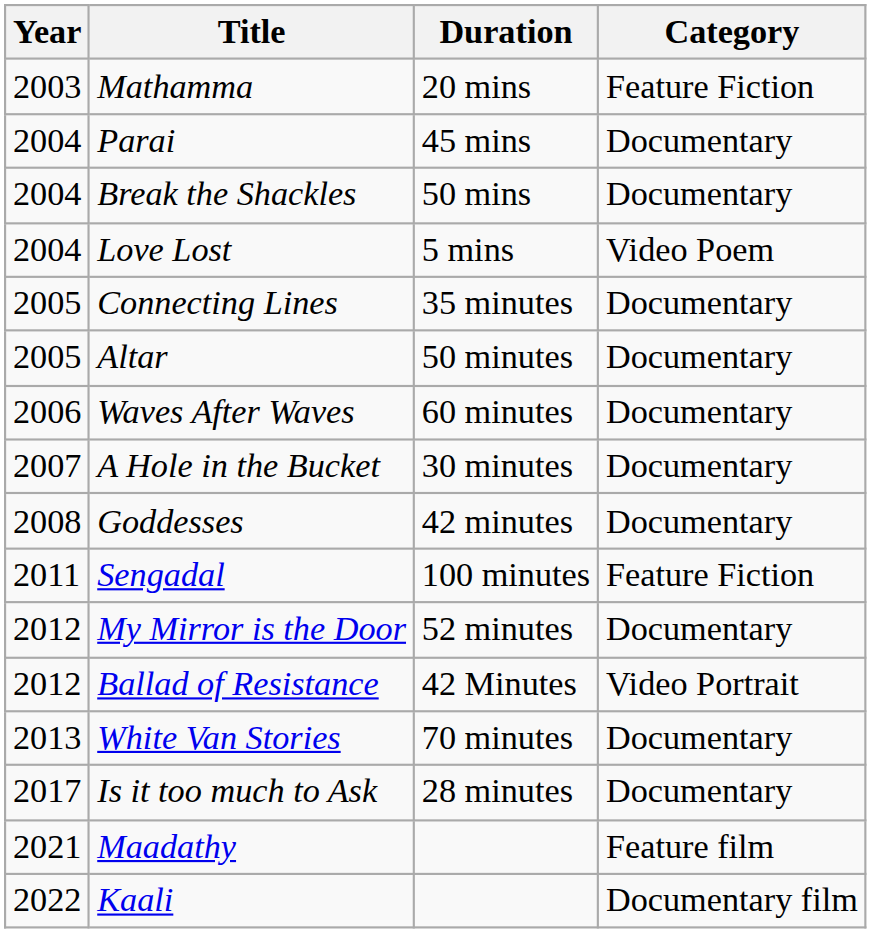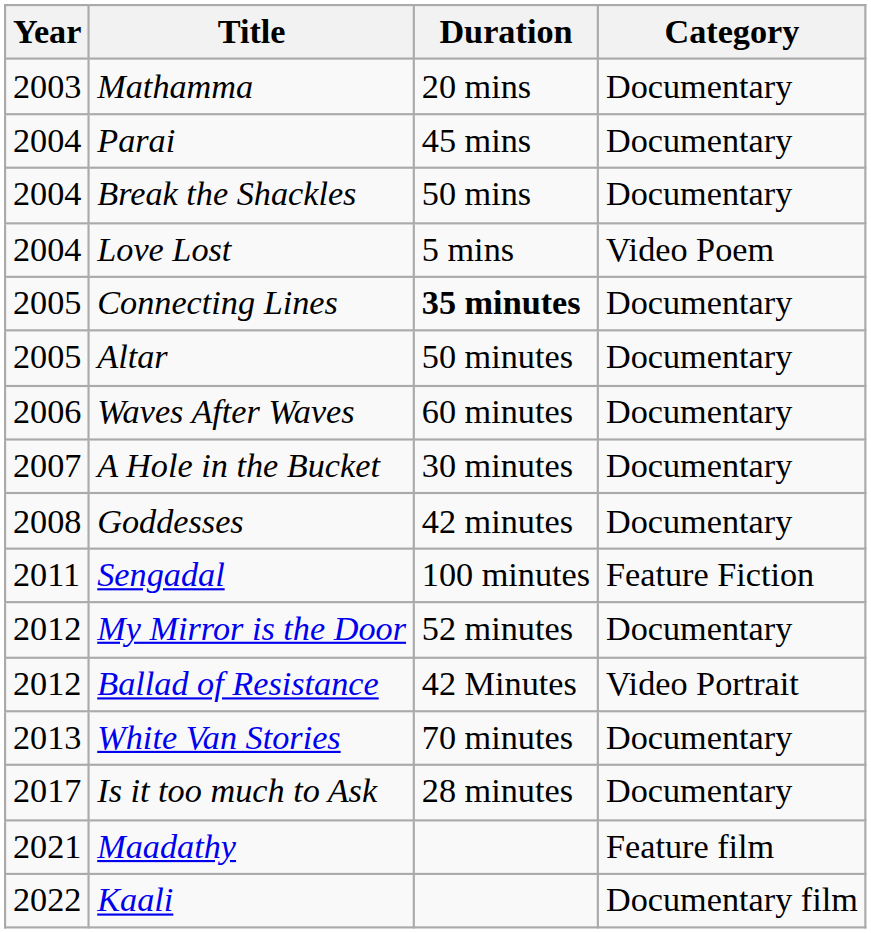Mathamma | Category: Feature Fiction -> Documentary
Connecting Lines | Duration: normal -> bold
